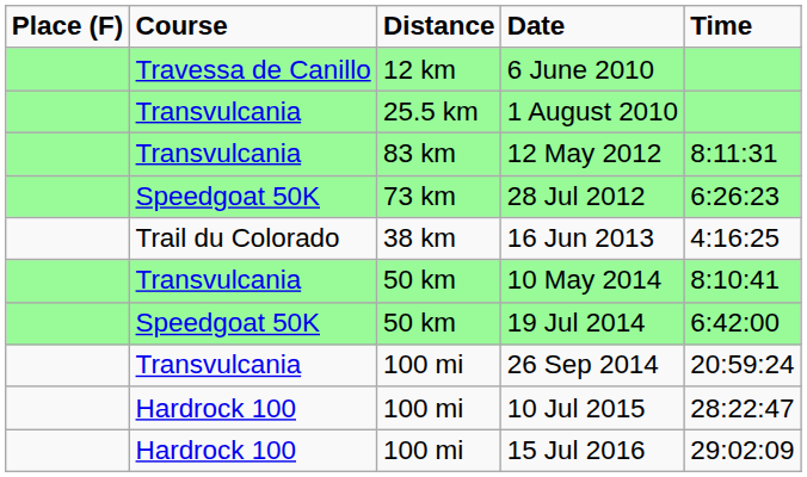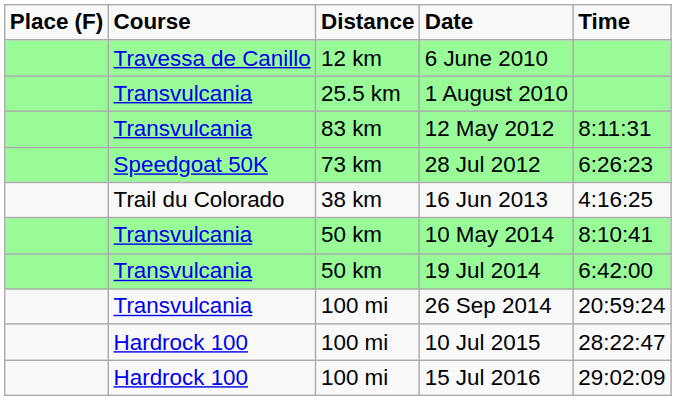19 Jul 2014 | column 2: Speedgoat 50K -> Transvulcania
